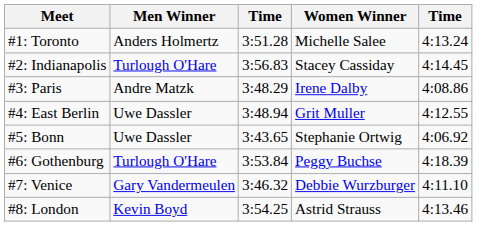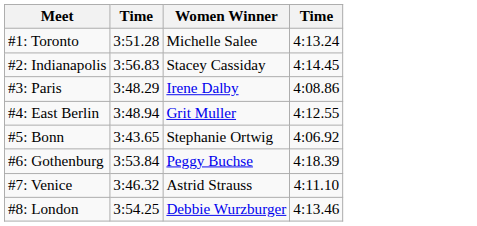- column: Men Winner | Anders Holmertz | Turlough O'Hare | Andre Matzk | Uwe Dassler | Uwe Dassler | Turlough O'Hare | Gary Vandermeulen | Kevin Boyd
#7: Venice | Women Winner: Debbie Wurzburger -> Astrid Strauss
#8: London | Women Winner: Astrid Strauss -> Debbie Wurzburger
